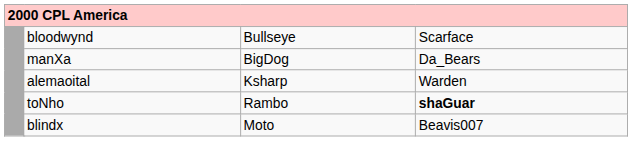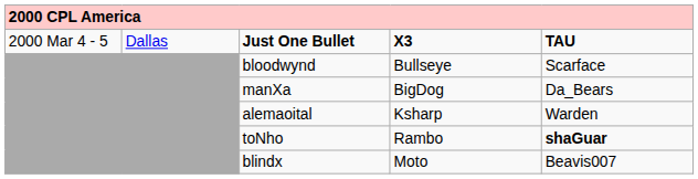+ row: 2000 Mar 4 - 5 | Dallas | Just One Bullet | X3 | TAU
